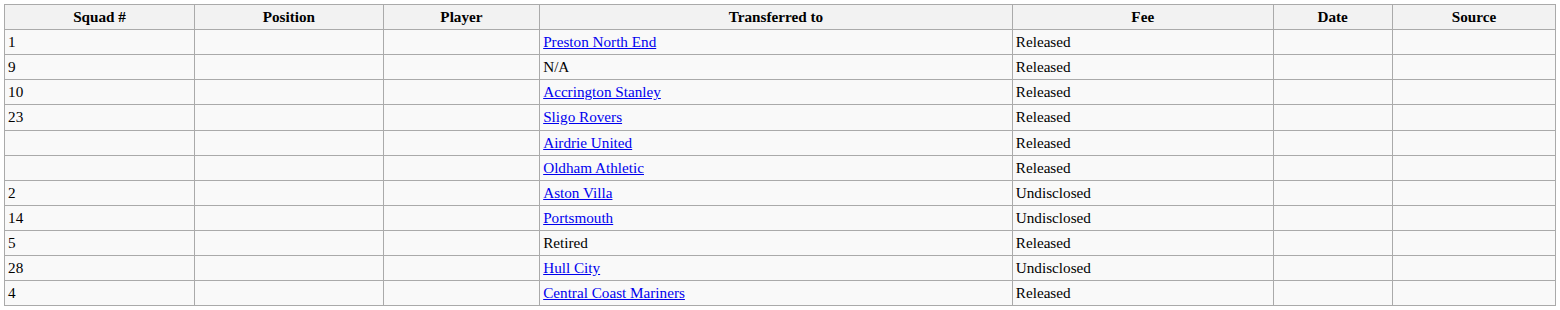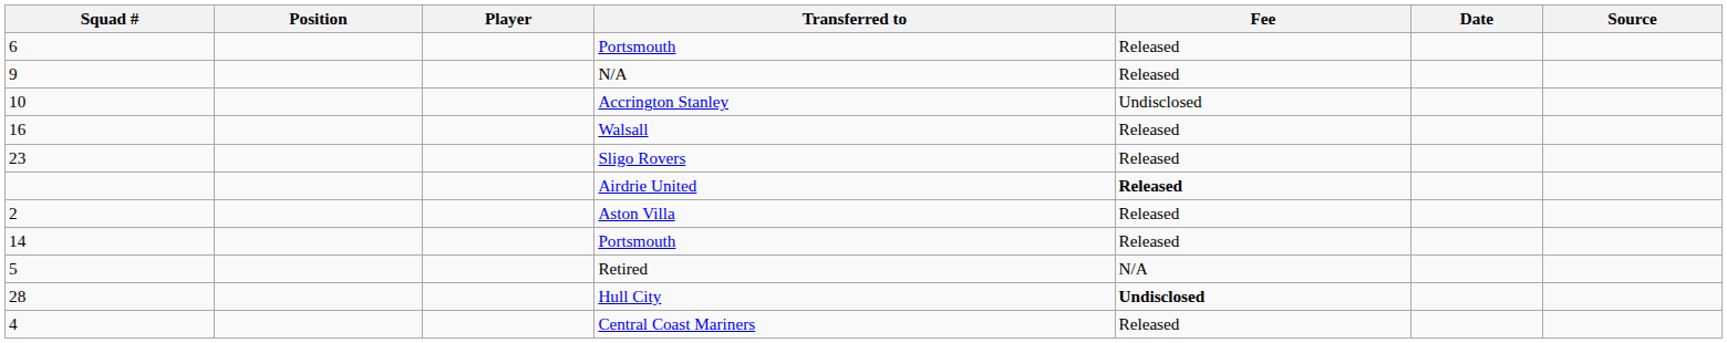- row: 1 | Preston North End | Released
+ row: 6 | Portsmouth | Released
Accrington Stanley | Fee: Released -> Undisclosed
+ row: 16 | Walsall | Released
Airdrie United | Fee: normal -> bold
- row: Oldham Athletic | Released
Aston Villa | Fee: Undisclosed -> Released
14 / Portsmouth | Fee: Undisclosed -> Released
Retired | Fee: Released -> N/A
Hull City | Fee: normal -> bold
